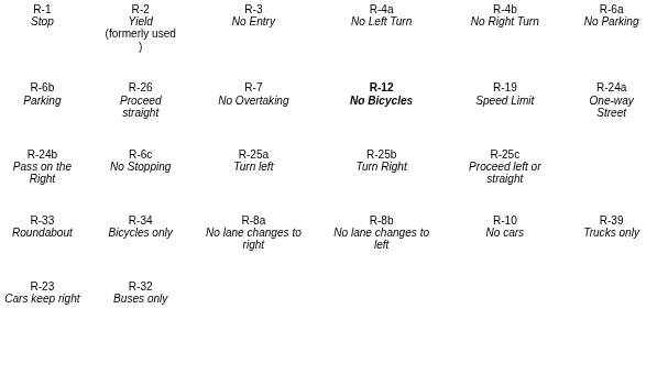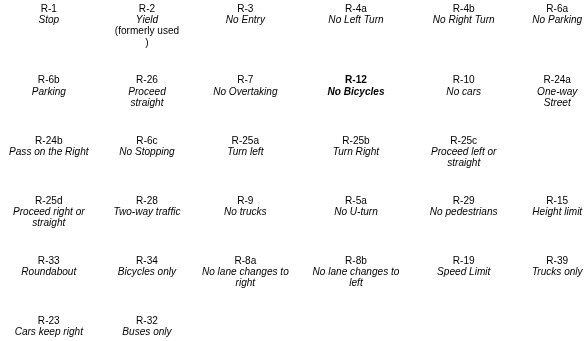R-6b Parking | column 5: R-19 Speed Limit -> R-10 No cars
+ row: R-25d Proceed right or straight | R-28 Two-way traffic | R-9 No trucks | R-5a No U-turn | R-29 No pedestrians | R-15 Height limit
R-33 Roundabout | column 5: R-10 No cars -> R-19 Speed Limit
